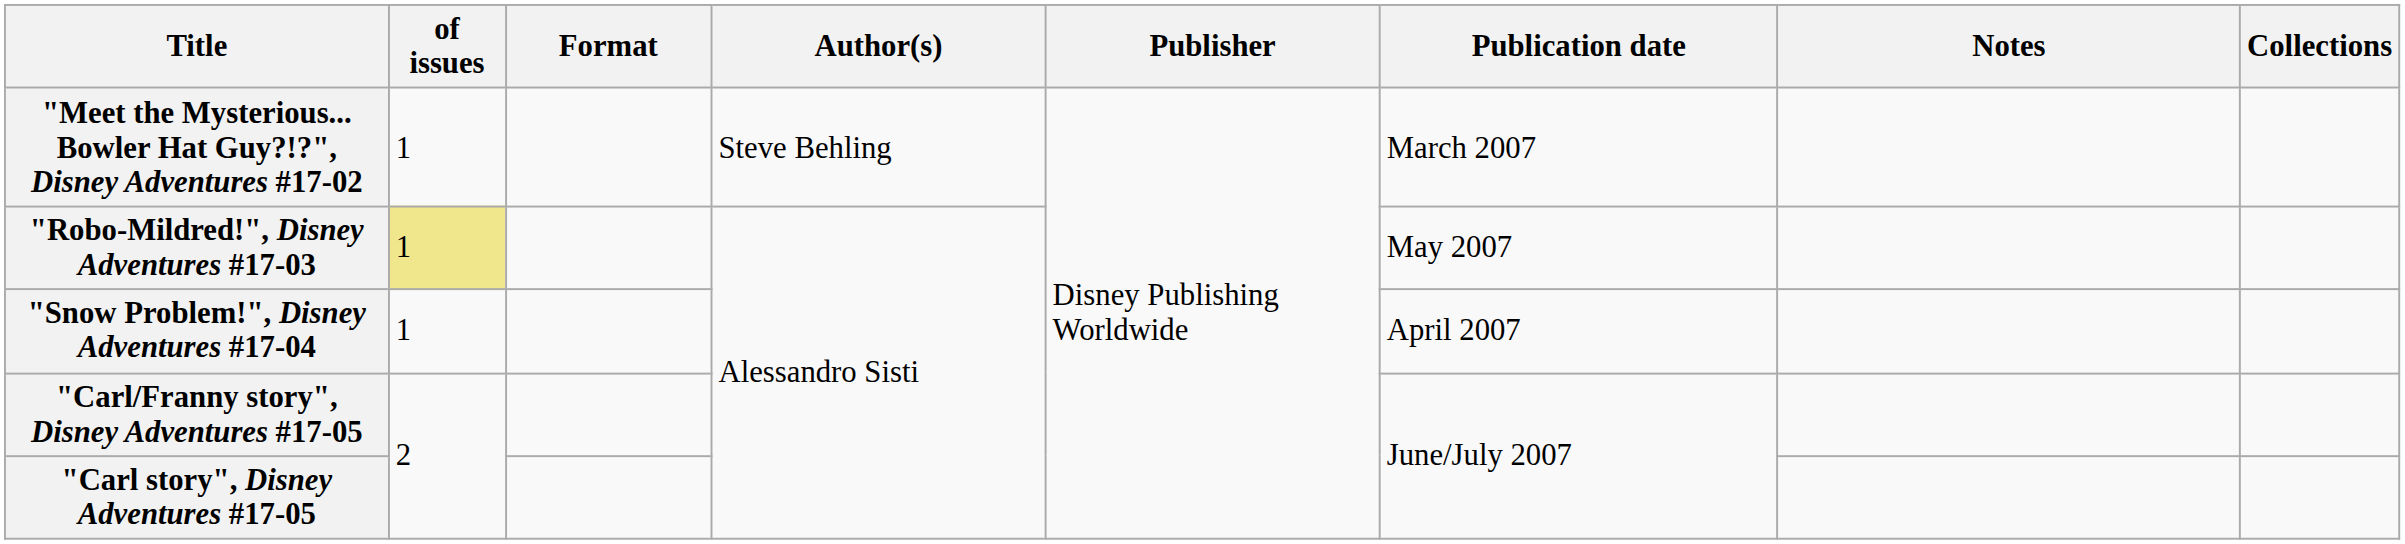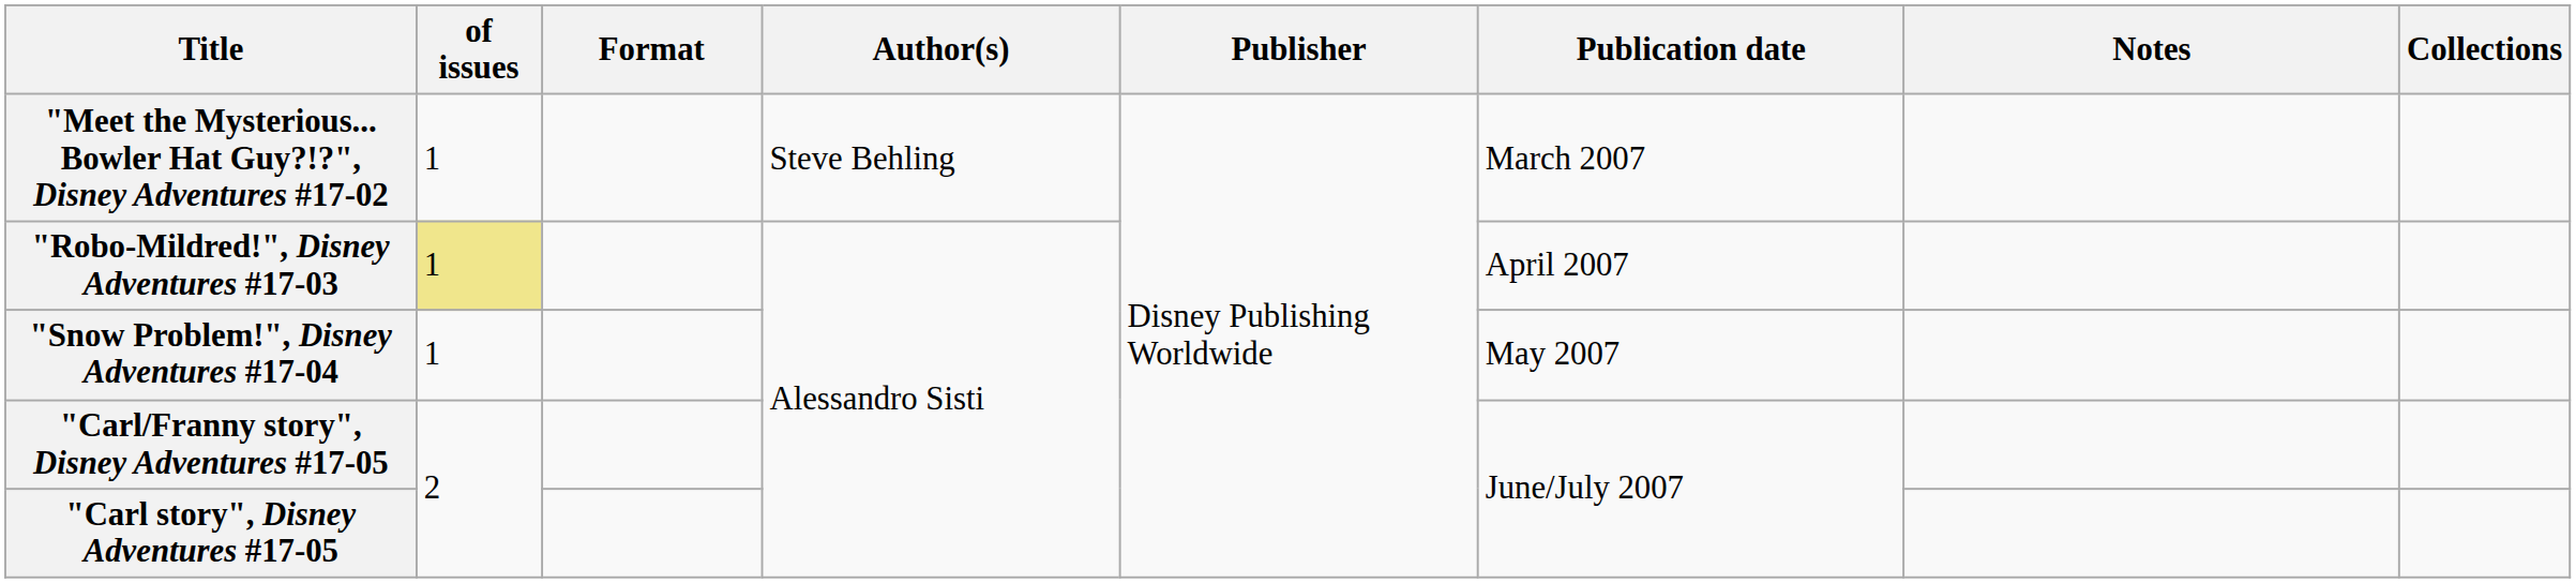"Robo-Mildred!", Disney Adventures #17-03 | Publication date: May 2007 -> April 2007
"Snow Problem!", Disney Adventures #17-04 | Publication date: April 2007 -> May 2007
